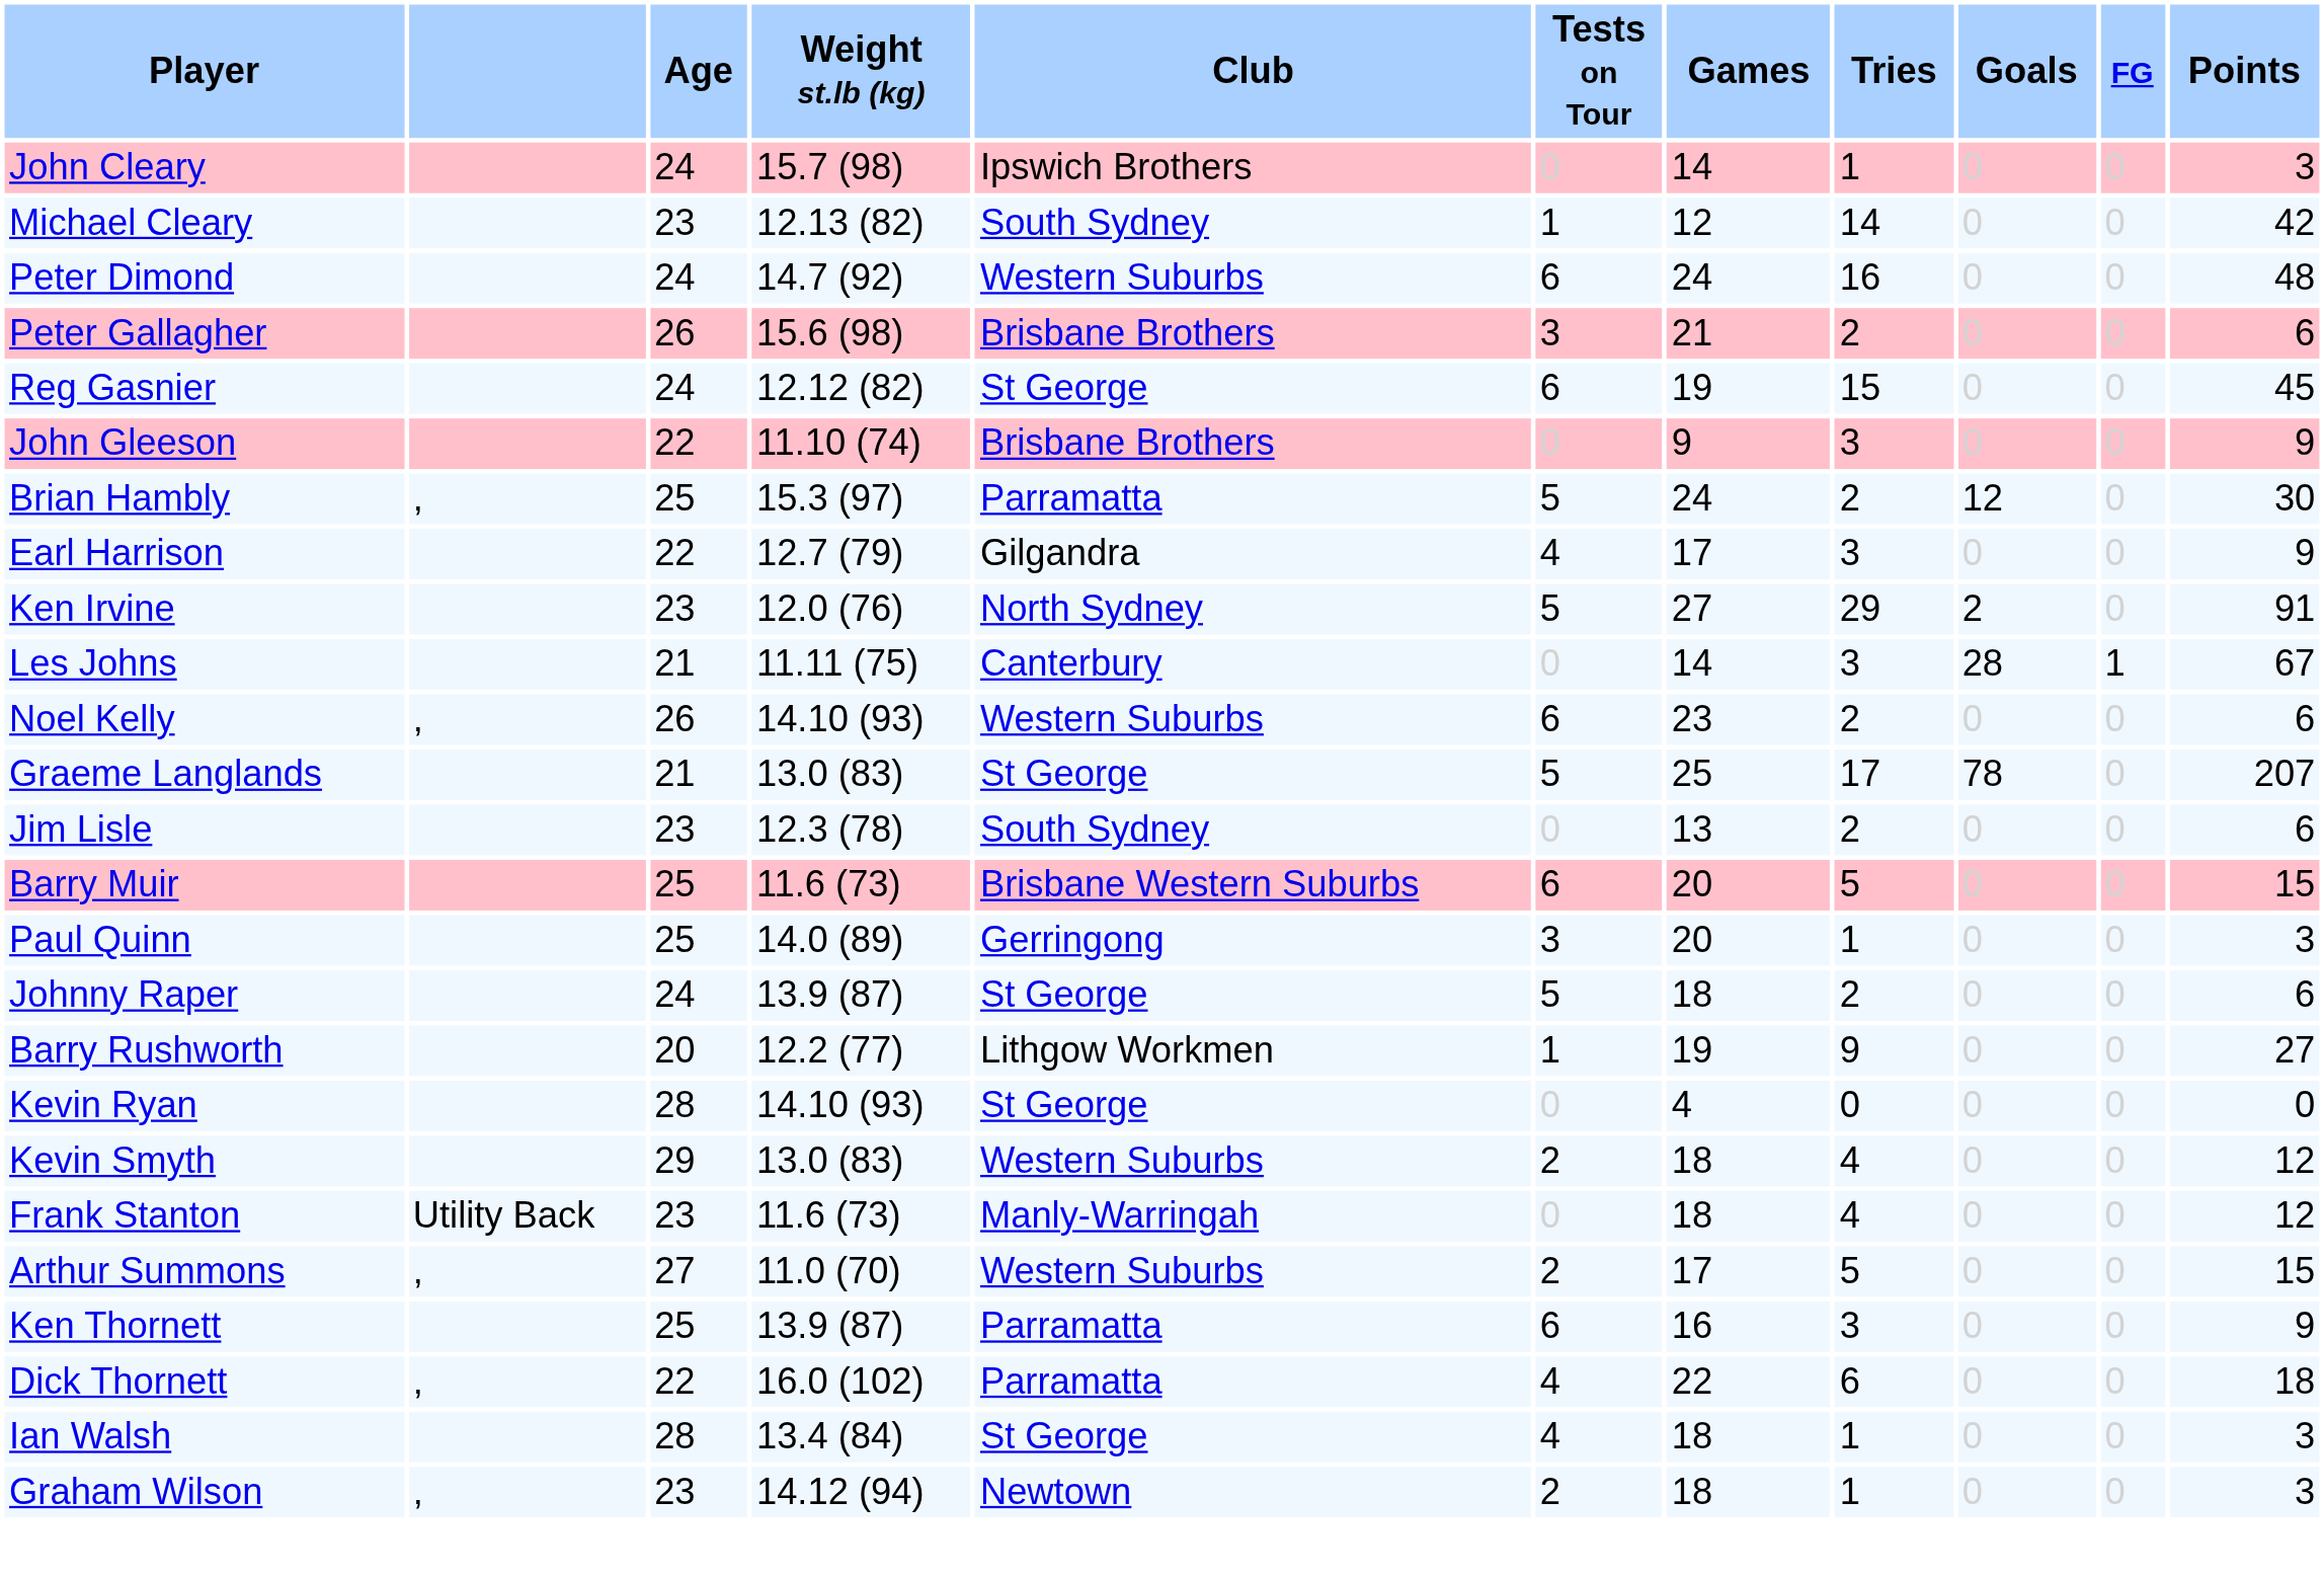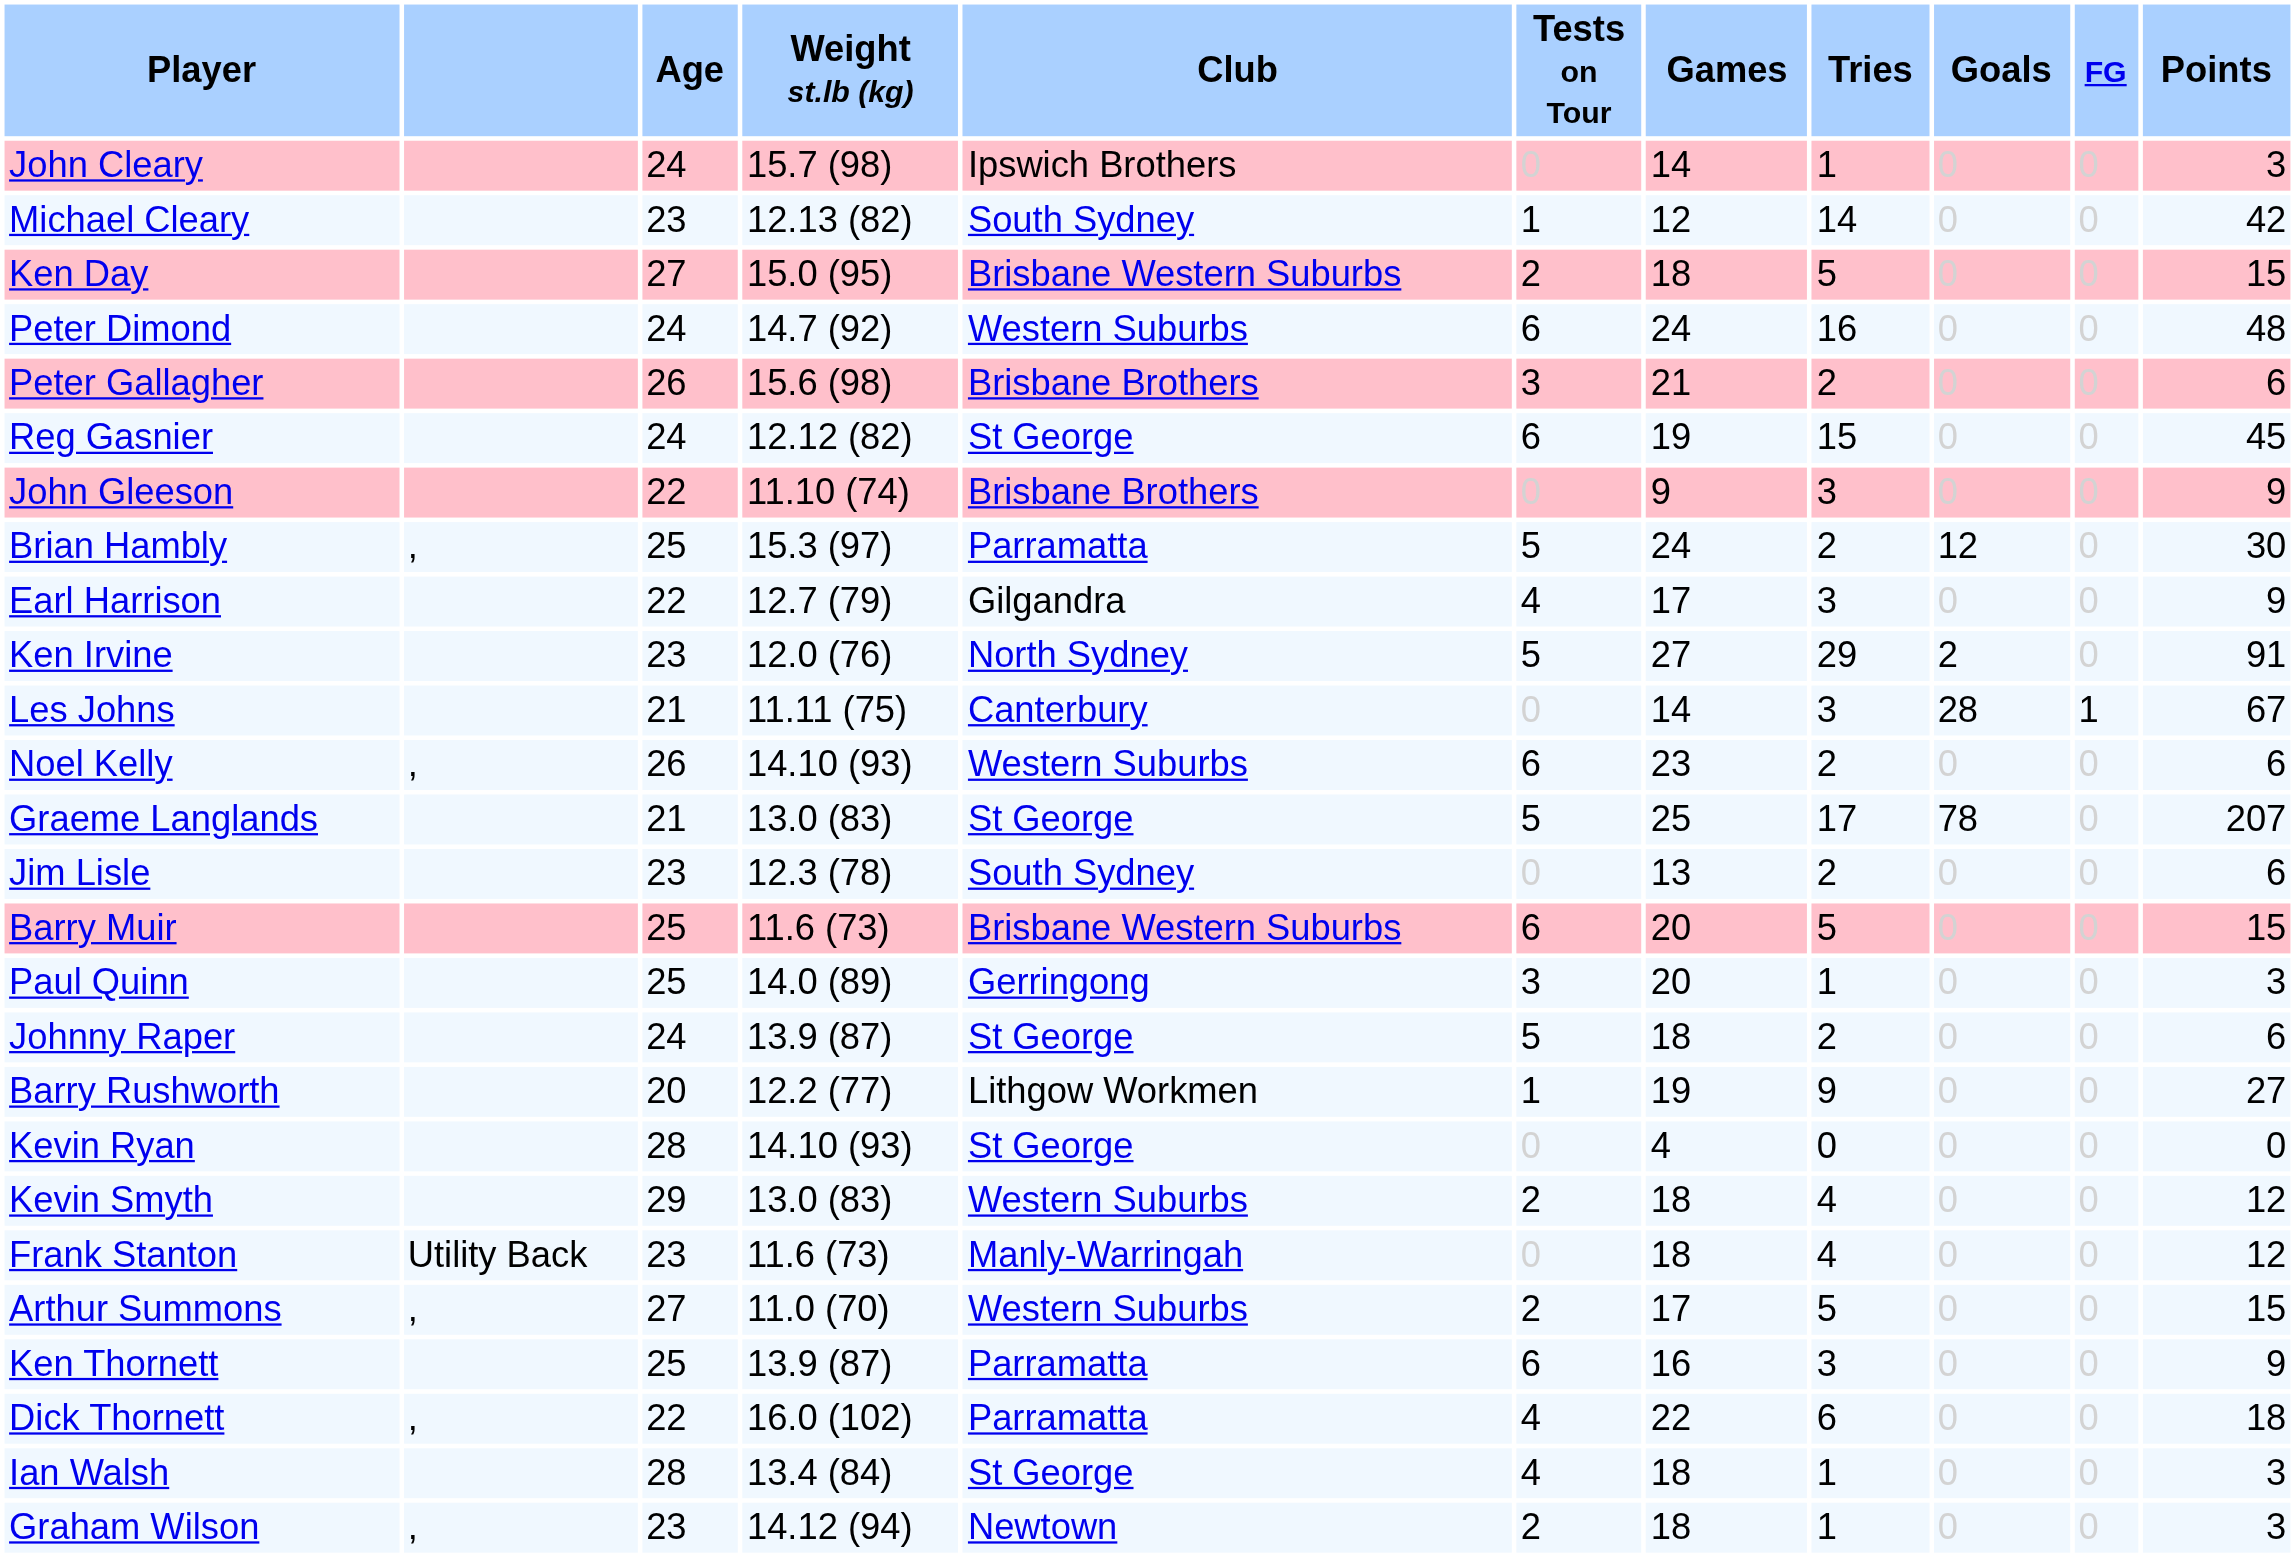+ row: Ken Day | 27 | 15.0 (95) | Brisbane Western Suburbs | 2 | 18 | 5 | 0 | 0 | 15
